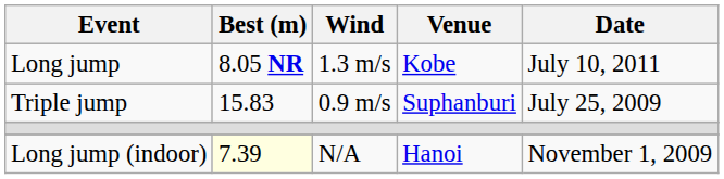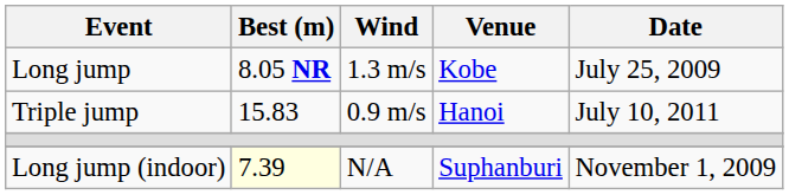Long jump | Date: July 10, 2011 -> July 25, 2009
Triple jump | Venue: Suphanburi -> Hanoi
Triple jump | Date: July 25, 2009 -> July 10, 2011
Long jump (indoor) | Venue: Hanoi -> Suphanburi
